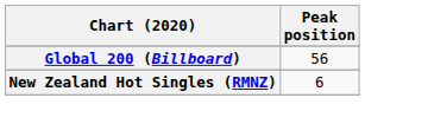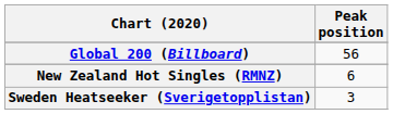+ row: Sweden Heatseeker (Sverigetopplistan) | 3
